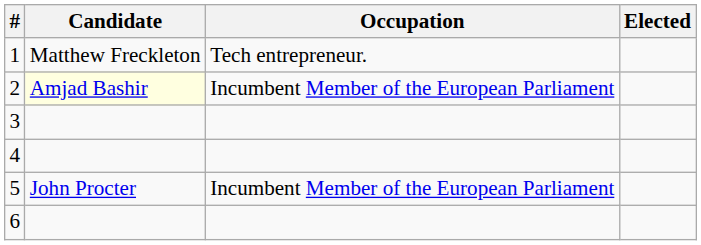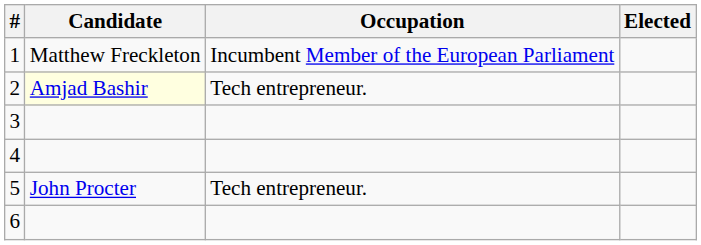1 | Occupation: Tech entrepreneur. -> Incumbent Member of the European Parliament
2 | Occupation: Incumbent Member of the European Parliament -> Tech entrepreneur.
5 | Occupation: Incumbent Member of the European Parliament -> Tech entrepreneur.
